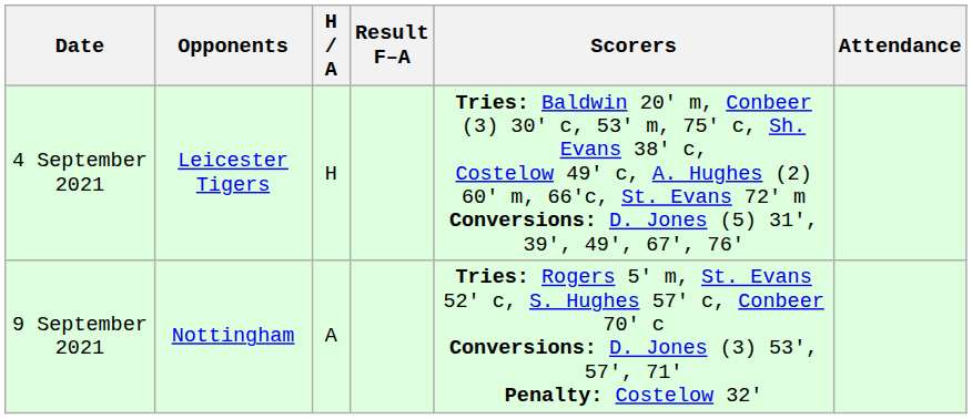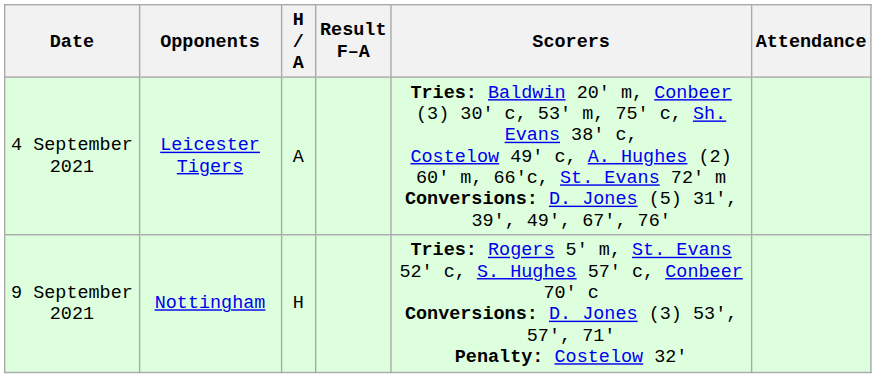4 September 2021 | H / A: H -> A
9 September 2021 | H / A: A -> H
